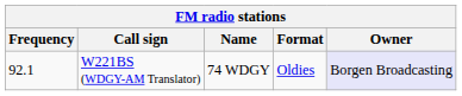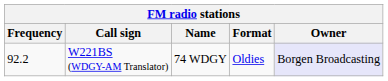W221BS (WDGY-AM Translator) | Frequency: 92.1 -> 92.2
